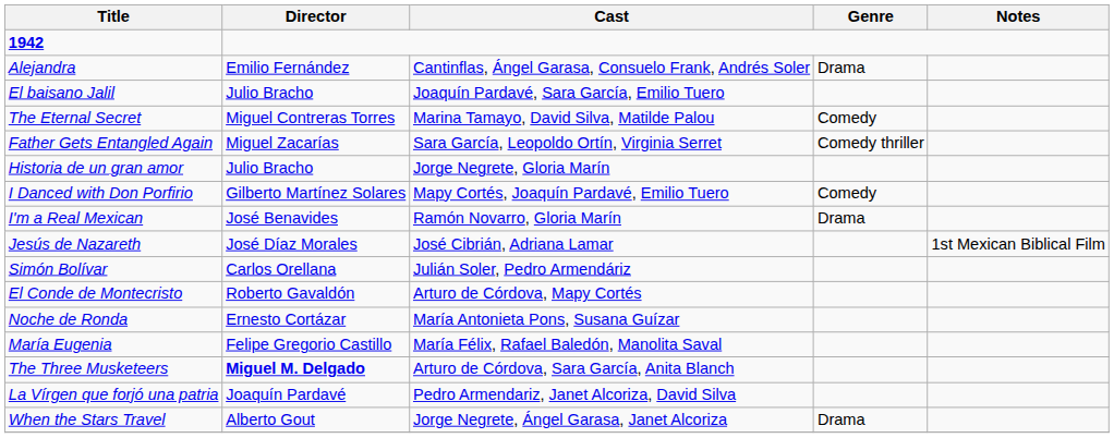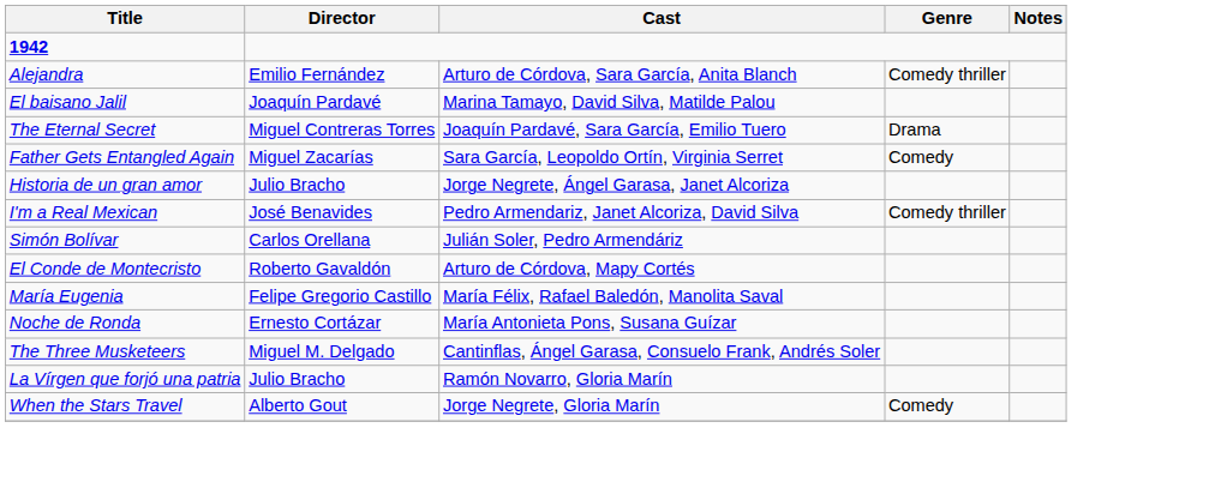Alejandra | Cast: Cantinflas, Ángel Garasa, Consuelo Frank, Andrés Soler -> Arturo de Córdova, Sara García, Anita Blanch
Alejandra | Genre: Drama -> Comedy thriller
El baisano Jalil | Director: Julio Bracho -> Joaquín Pardavé
El baisano Jalil | Cast: Joaquín Pardavé, Sara García, Emilio Tuero -> Marina Tamayo, David Silva, Matilde Palou
The Eternal Secret | Cast: Marina Tamayo, David Silva, Matilde Palou -> Joaquín Pardavé, Sara García, Emilio Tuero
The Eternal Secret | Genre: Comedy -> Drama
Father Gets Entangled Again | Genre: Comedy thriller -> Comedy
Historia de un gran amor | Cast: Jorge Negrete, Gloria Marín -> Jorge Negrete, Ángel Garasa, Janet Alcoriza
- row: I Danced with Don Porfirio | Gilberto Martínez Solares | Mapy Cortés, Joaquín Pardavé, Emilio Tuero | Comedy
I'm a Real Mexican | Cast: Ramón Novarro, Gloria Marín -> Pedro Armendariz, Janet Alcoriza, David Silva
I'm a Real Mexican | Genre: Drama -> Comedy thriller
- row: Jesús de Nazareth | José Díaz Morales | José Cibrián, Adriana Lamar | 1st Mexican Biblical Film
rows swapped: Noche de Ronda <-> María Eugenia
The Three Musketeers | Director: bold -> normal
The Three Musketeers | Cast: Arturo de Córdova, Sara García, Anita Blanch -> Cantinflas, Ángel Garasa, Consuelo Frank, Andrés Soler
La Vírgen que forjó una patria | Director: Joaquín Pardavé -> Julio Bracho
La Vírgen que forjó una patria | Cast: Pedro Armendariz, Janet Alcoriza, David Silva -> Ramón Novarro, Gloria Marín
When the Stars Travel | Cast: Jorge Negrete, Ángel Garasa, Janet Alcoriza -> Jorge Negrete, Gloria Marín
When the Stars Travel | Genre: Drama -> Comedy
